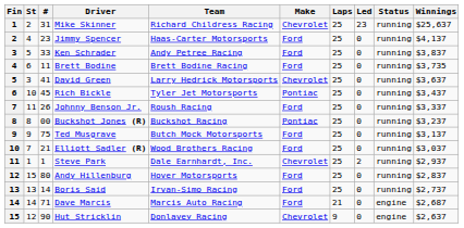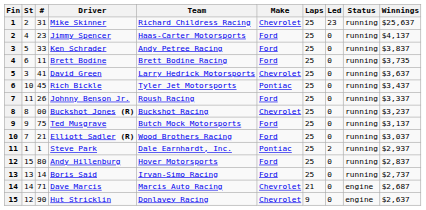Buckshot Jones (R) | Make: Pontiac -> Chevrolet
Steve Park | Make: Chevrolet -> Pontiac
Dave Marcis | Make: Ford -> Chevrolet
